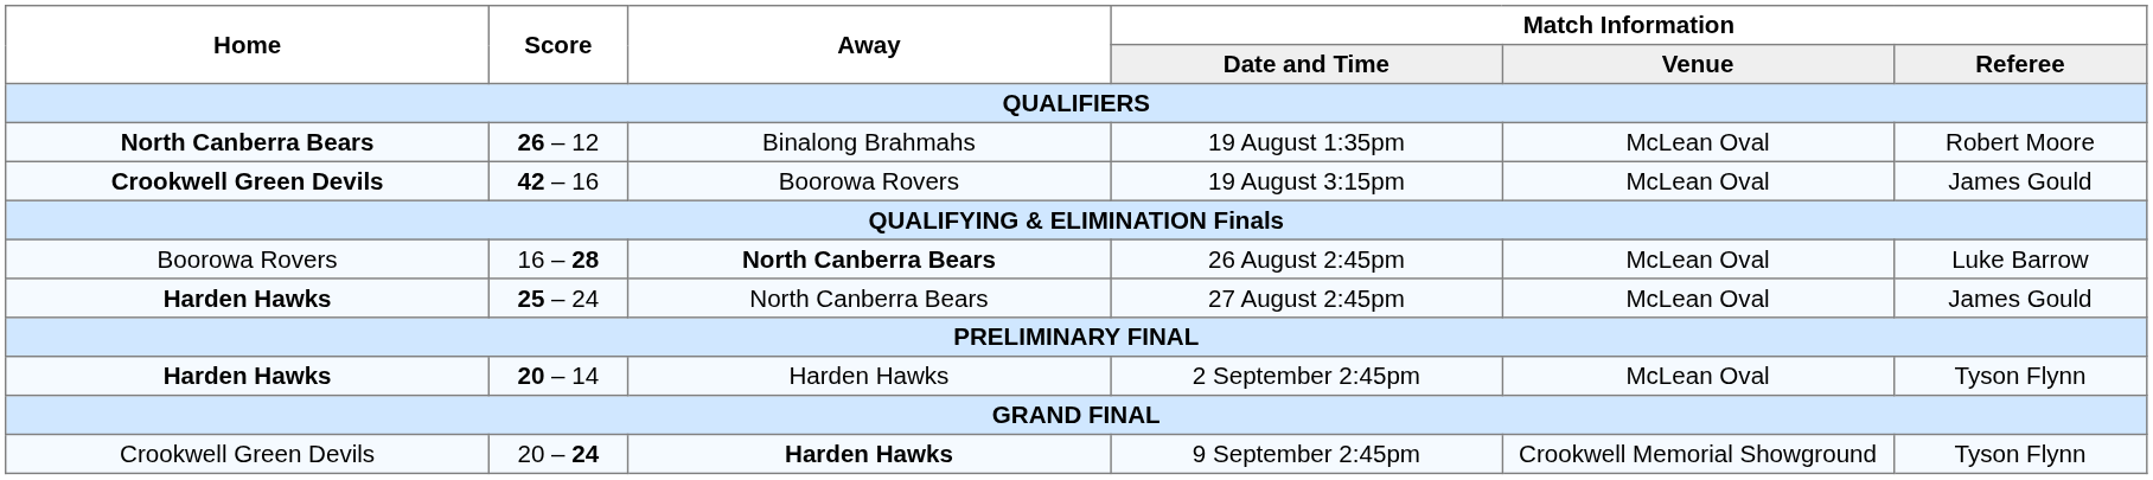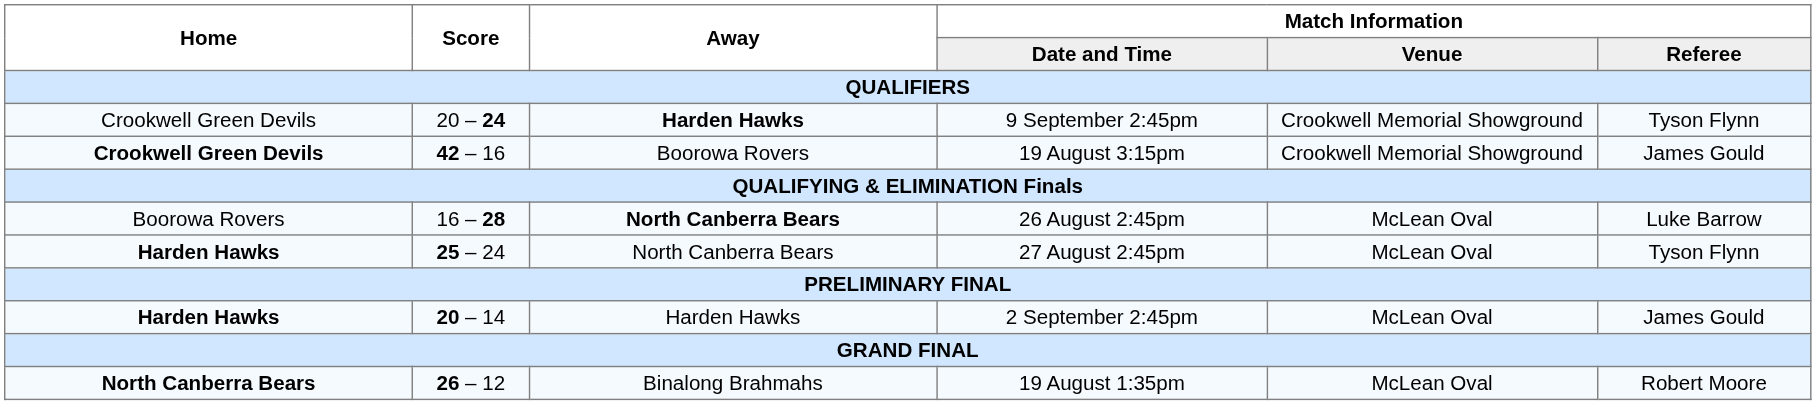rows swapped: 19 August 1:35pm <-> 9 September 2:45pm
19 August 3:15pm | Match Information / Venue: McLean Oval -> Crookwell Memorial Showground
27 August 2:45pm | Match Information / Referee: James Gould -> Tyson Flynn
2 September 2:45pm | Match Information / Referee: Tyson Flynn -> James Gould
